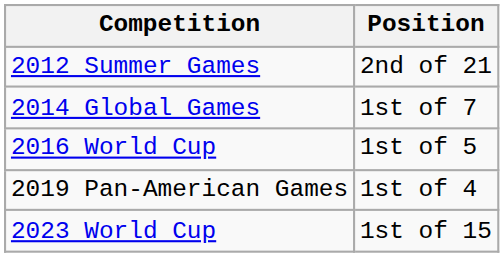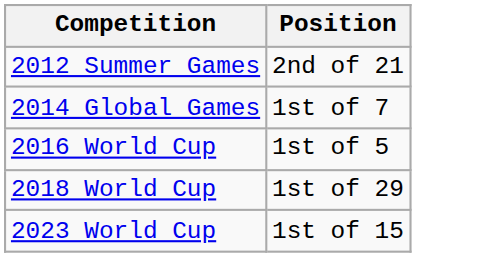+ row: 2018 World Cup | 1st of 29
- row: 2019 Pan-American Games | 1st of 4
